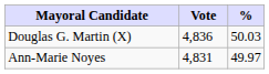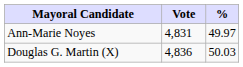rows swapped: Douglas G. Martin (X) <-> Ann-Marie Noyes
